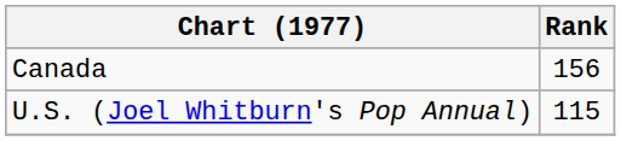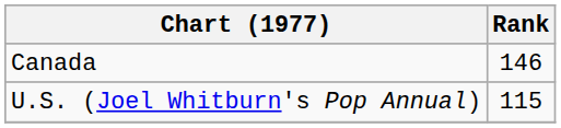Canada | Rank: 156 -> 146
